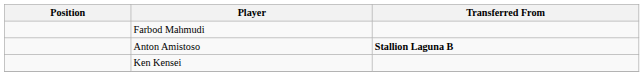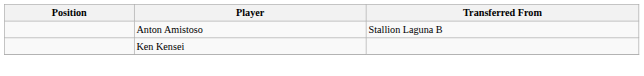- row: Farbod Mahmudi
Anton Amistoso | Transferred From: bold -> normal
